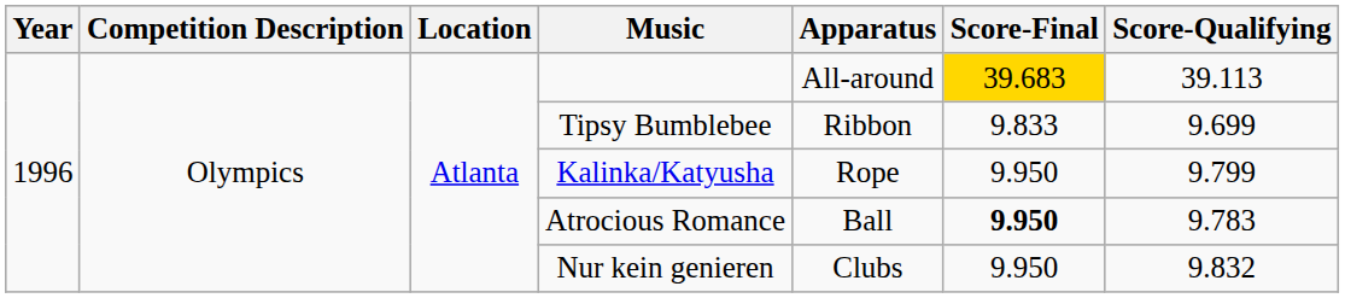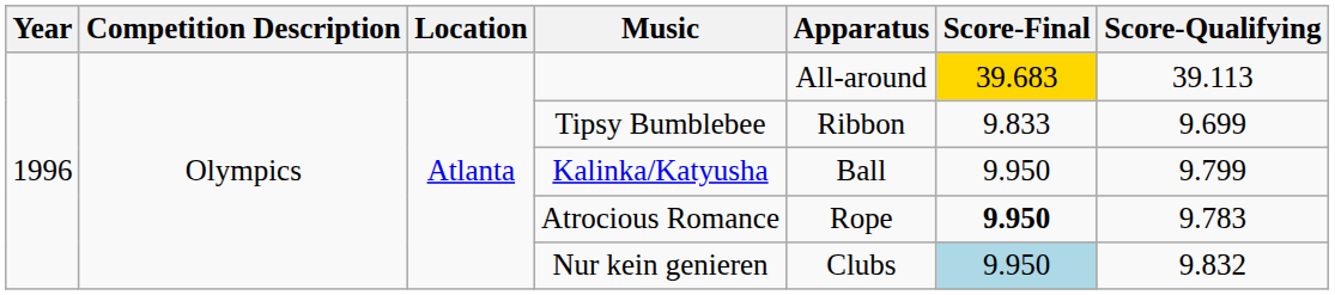Kalinka/Katyusha | Apparatus: Rope -> Ball
Atrocious Romance | Apparatus: Ball -> Rope
Nur kein genieren | Score-Final: no background -> lightblue background
